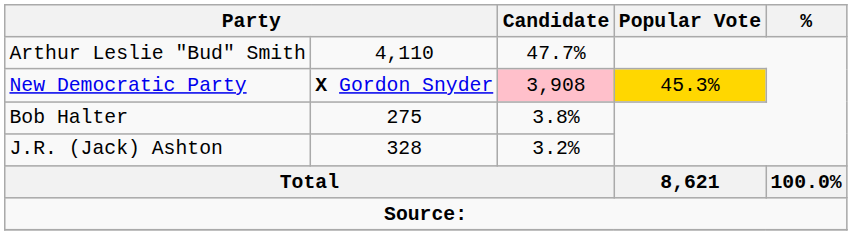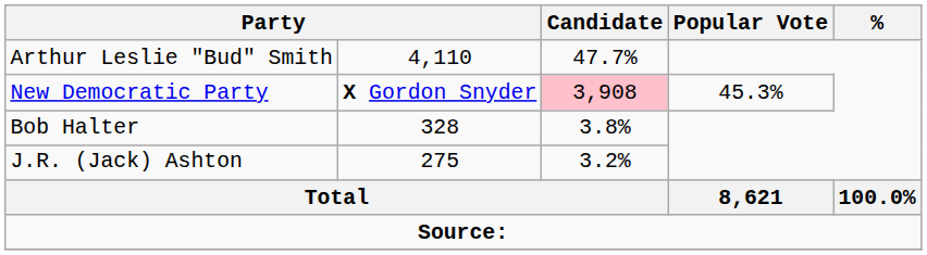New Democratic Party | Popular Vote: gold background -> no background
Bob Halter | column 2: 275 -> 328
J.R. (Jack) Ashton | column 2: 328 -> 275
